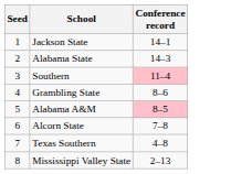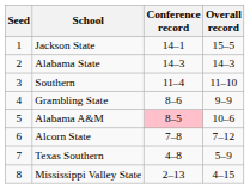+ column: Overall record | 15–5 | 14–3 | 11–10 | 9–9 | 10–6 | 7–12 | 5–9 | 4–15
Southern | Conference record: pink background -> no background
